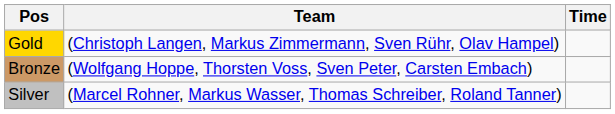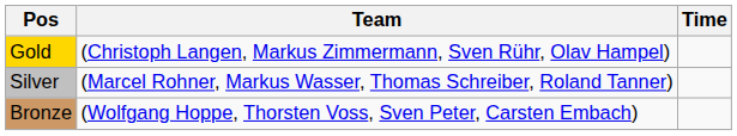rows swapped: Silver <-> Bronze
